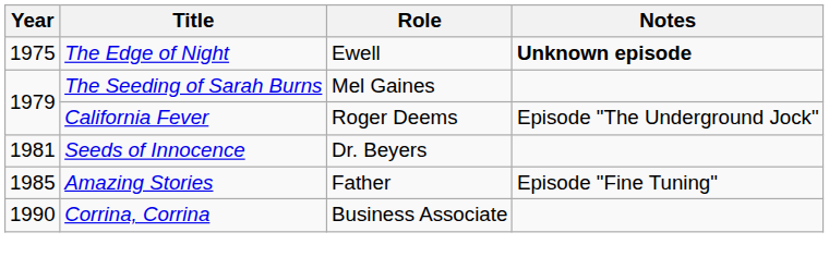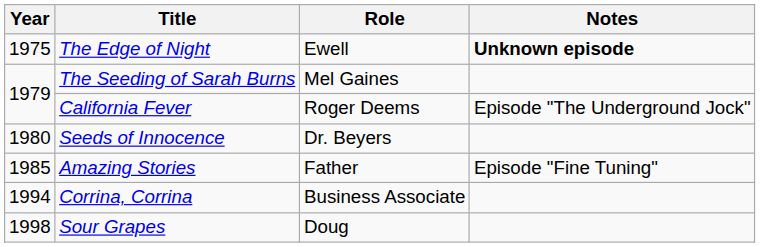Seeds of Innocence | Year: 1981 -> 1980
Corrina, Corrina | Year: 1990 -> 1994
+ row: 1998 | Sour Grapes | Doug
